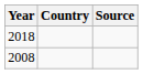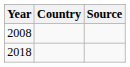rows swapped: 2008 <-> 2018
